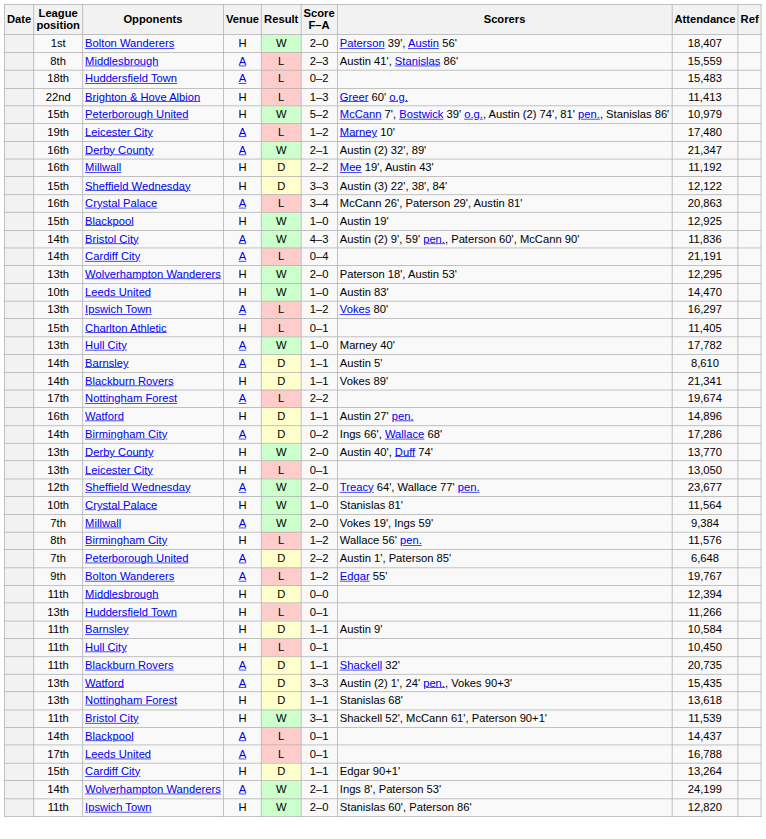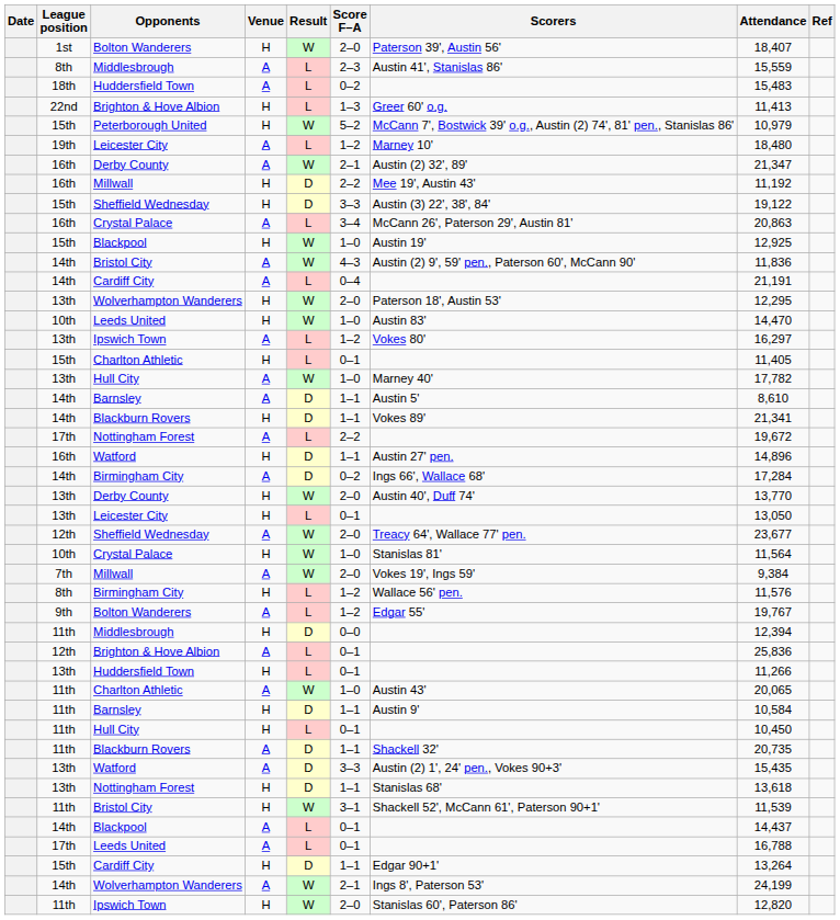19th / Leicester City | Attendance: 17,480 -> 18,480
15th / Sheffield Wednesday | Attendance: 12,122 -> 19,122
17th / Nottingham Forest | Attendance: 19,674 -> 19,672
14th / Birmingham City | Attendance: 17,286 -> 17,284
- row: 7th | Peterborough United | A | D | 2–2 | Austin 1', Paterson 85' | 6,648
+ row: 12th | Brighton & Hove Albion | A | L | 0–1 | 25,836
+ row: 11th | Charlton Athletic | A | W | 1–0 | Austin 43' | 20,065
